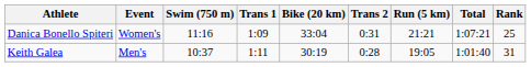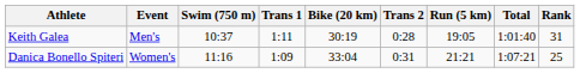rows swapped: Keith Galea <-> Danica Bonello Spiteri
